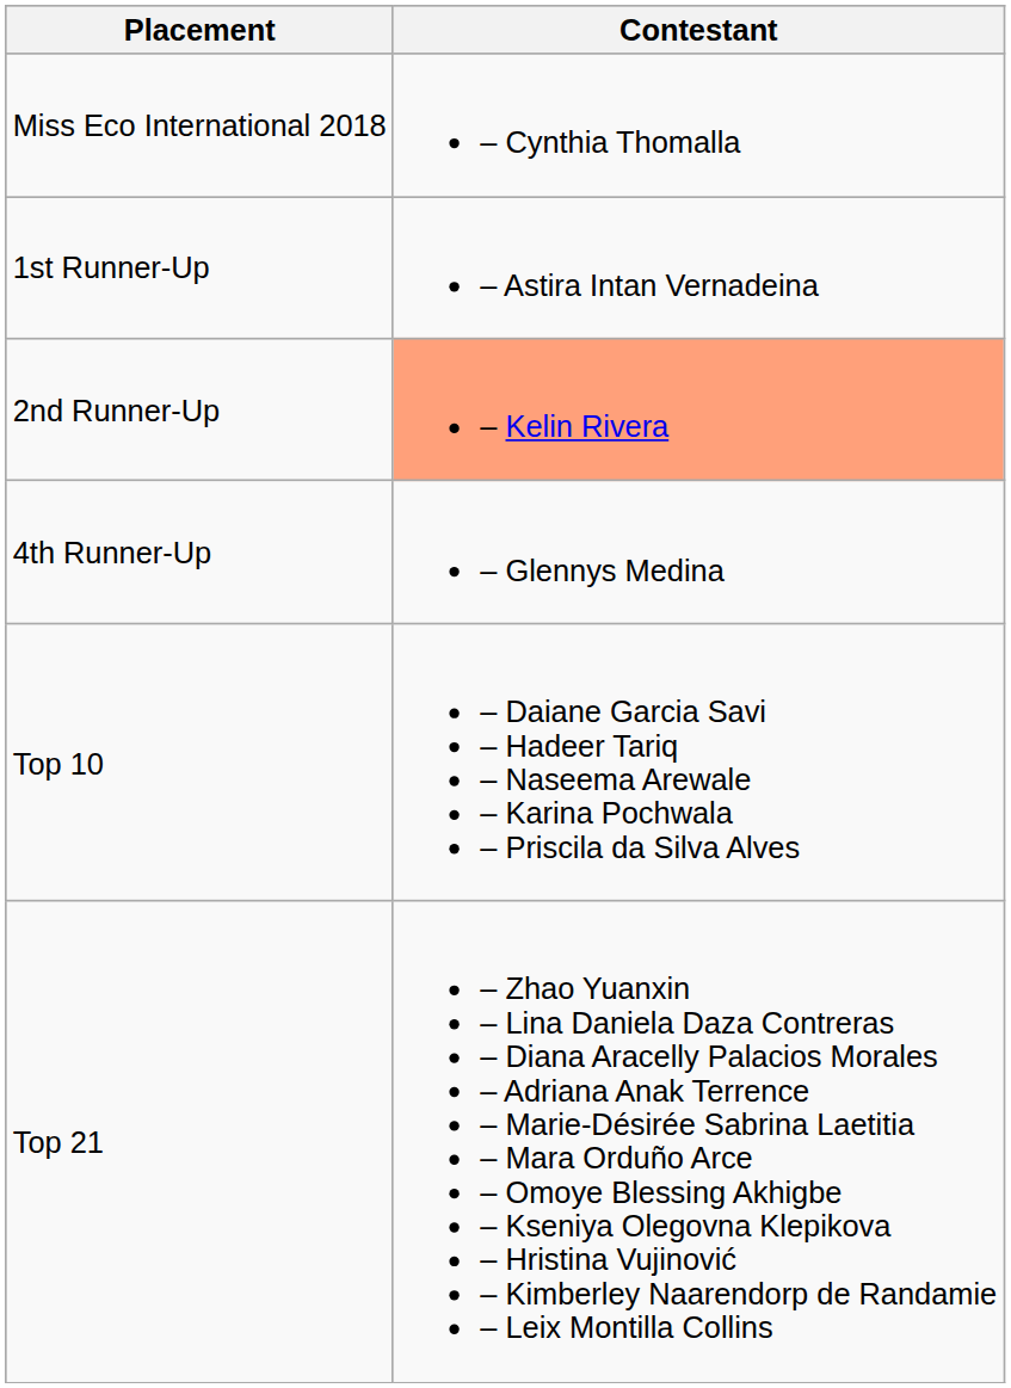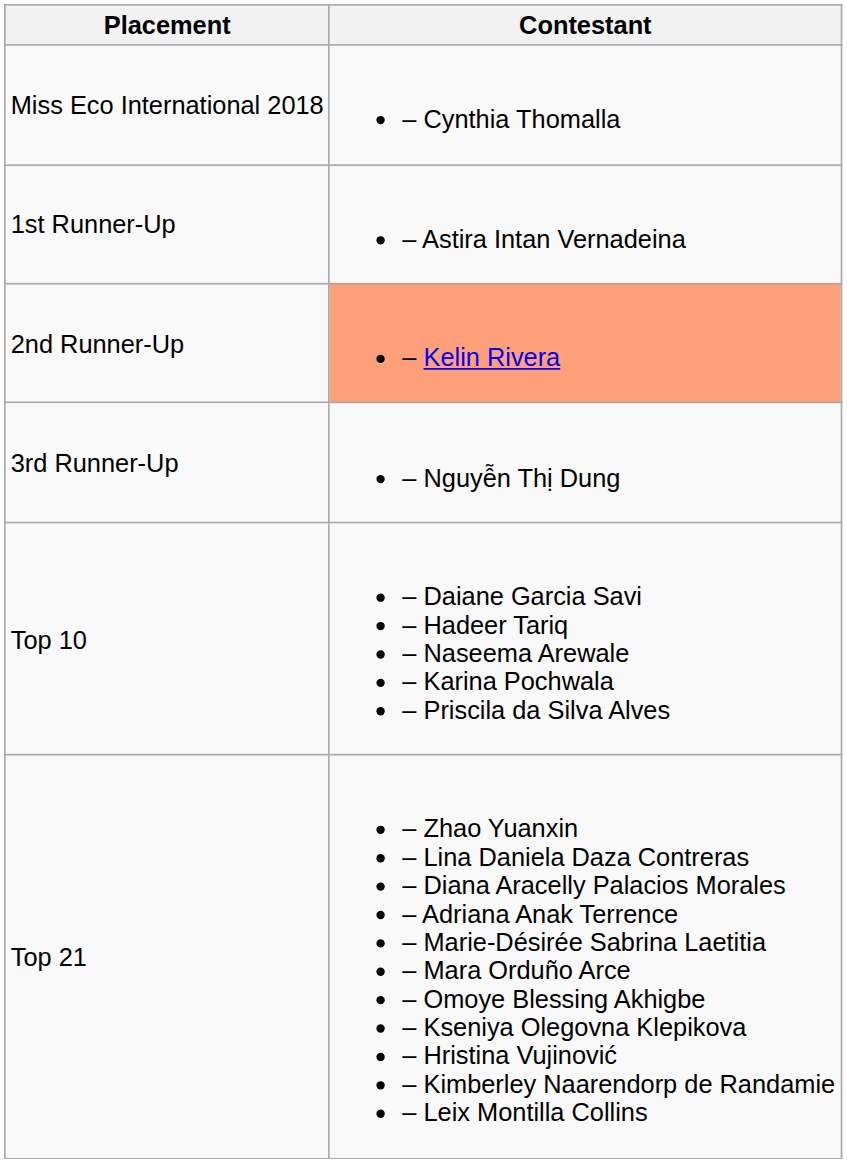+ row: 3rd Runner-Up | – Nguyễn Thị Dung
- row: 4th Runner-Up | – Glennys Medina
